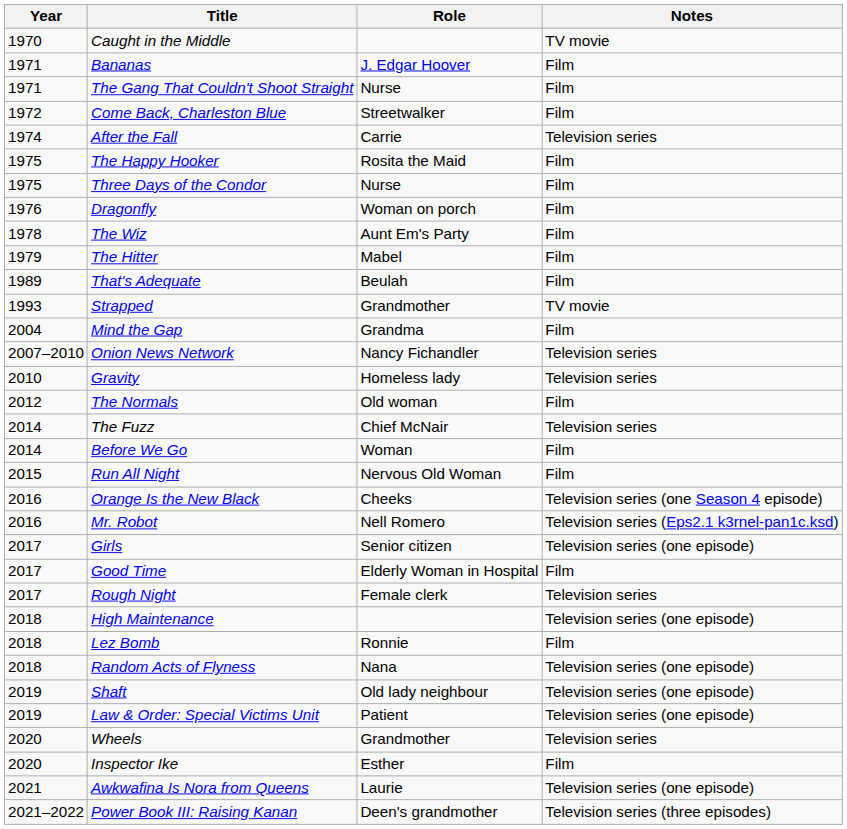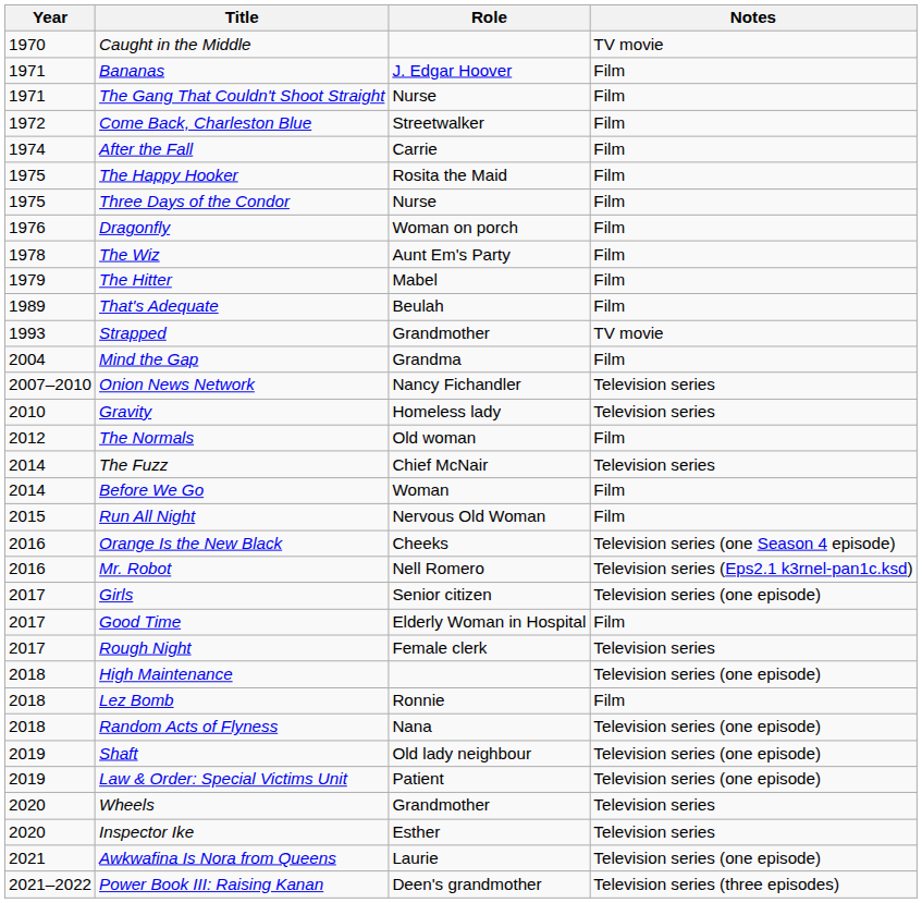After the Fall | Notes: Television series -> Film
Inspector Ike | Notes: Film -> Television series
